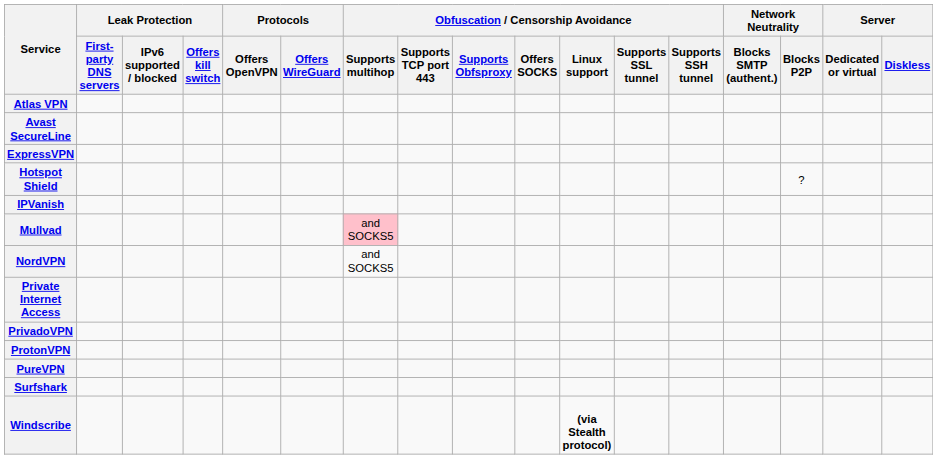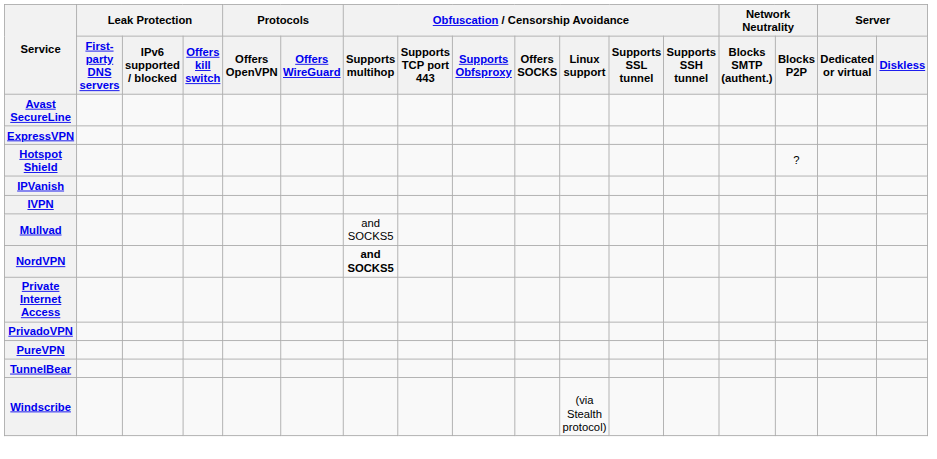- row: Atlas VPN
+ row: IVPN
Mullvad | Obfuscation / Censorship Avoidance / Supports multihop: pink background -> no background
NordVPN | Obfuscation / Censorship Avoidance / Supports multihop: normal -> bold
- row: ProtonVPN
- row: Surfshark
+ row: TunnelBear
Windscribe | Obfuscation / Censorship Avoidance / Linux support: bold -> normal
